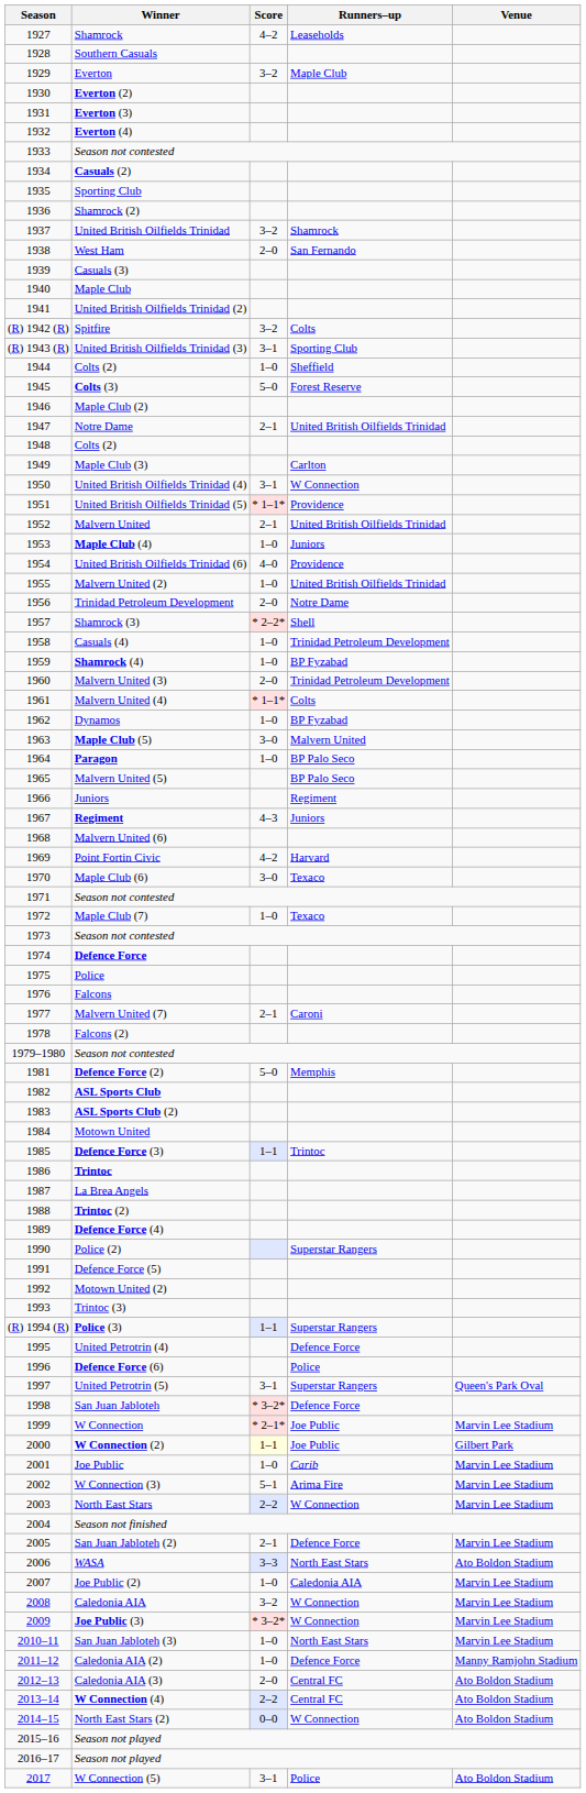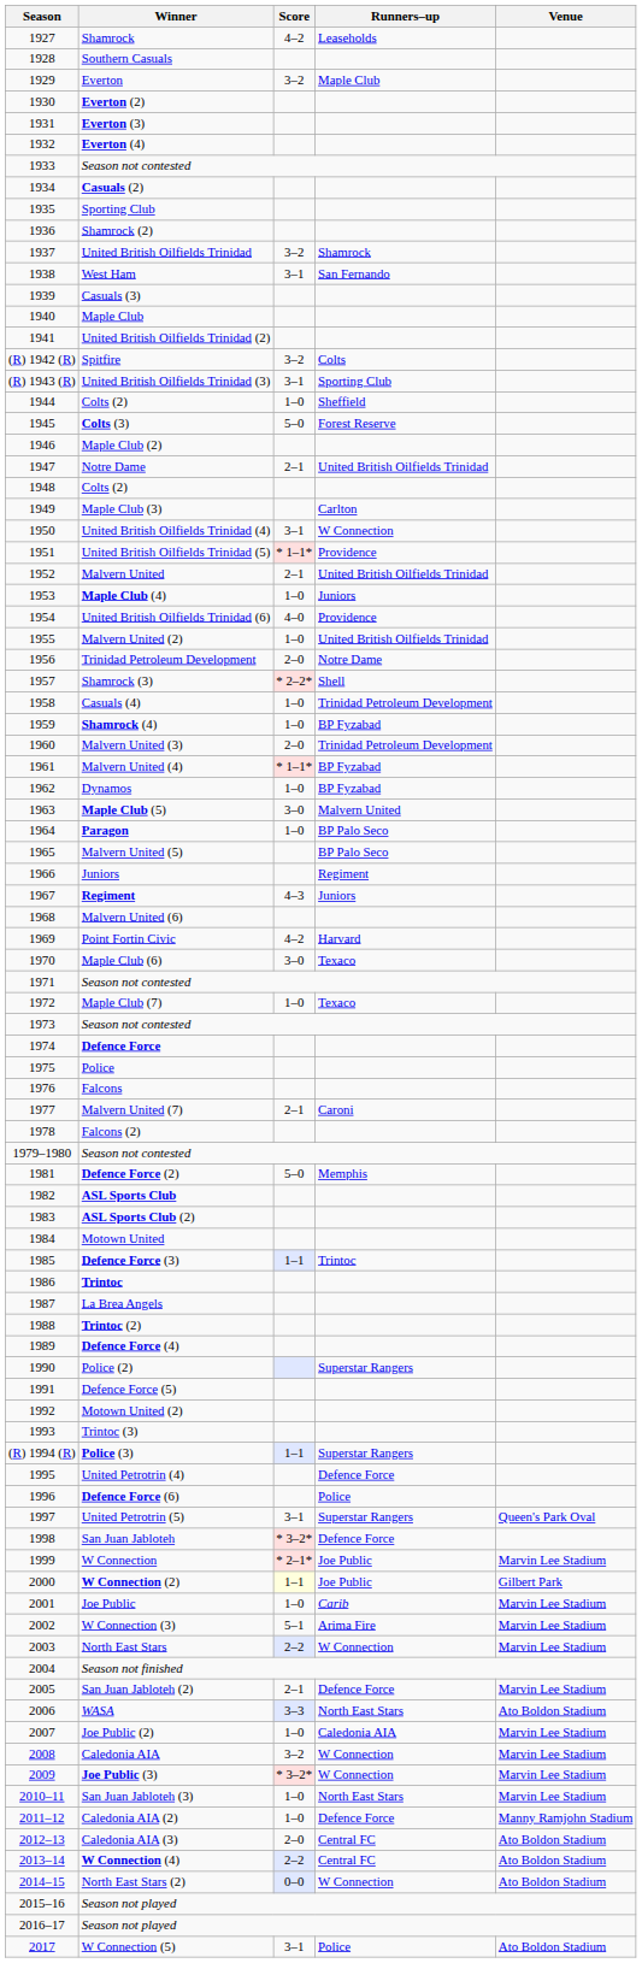West Ham | Score: 2–0 -> 3–1
Malvern United (4) | Runners–up: Colts -> BP Fyzabad
